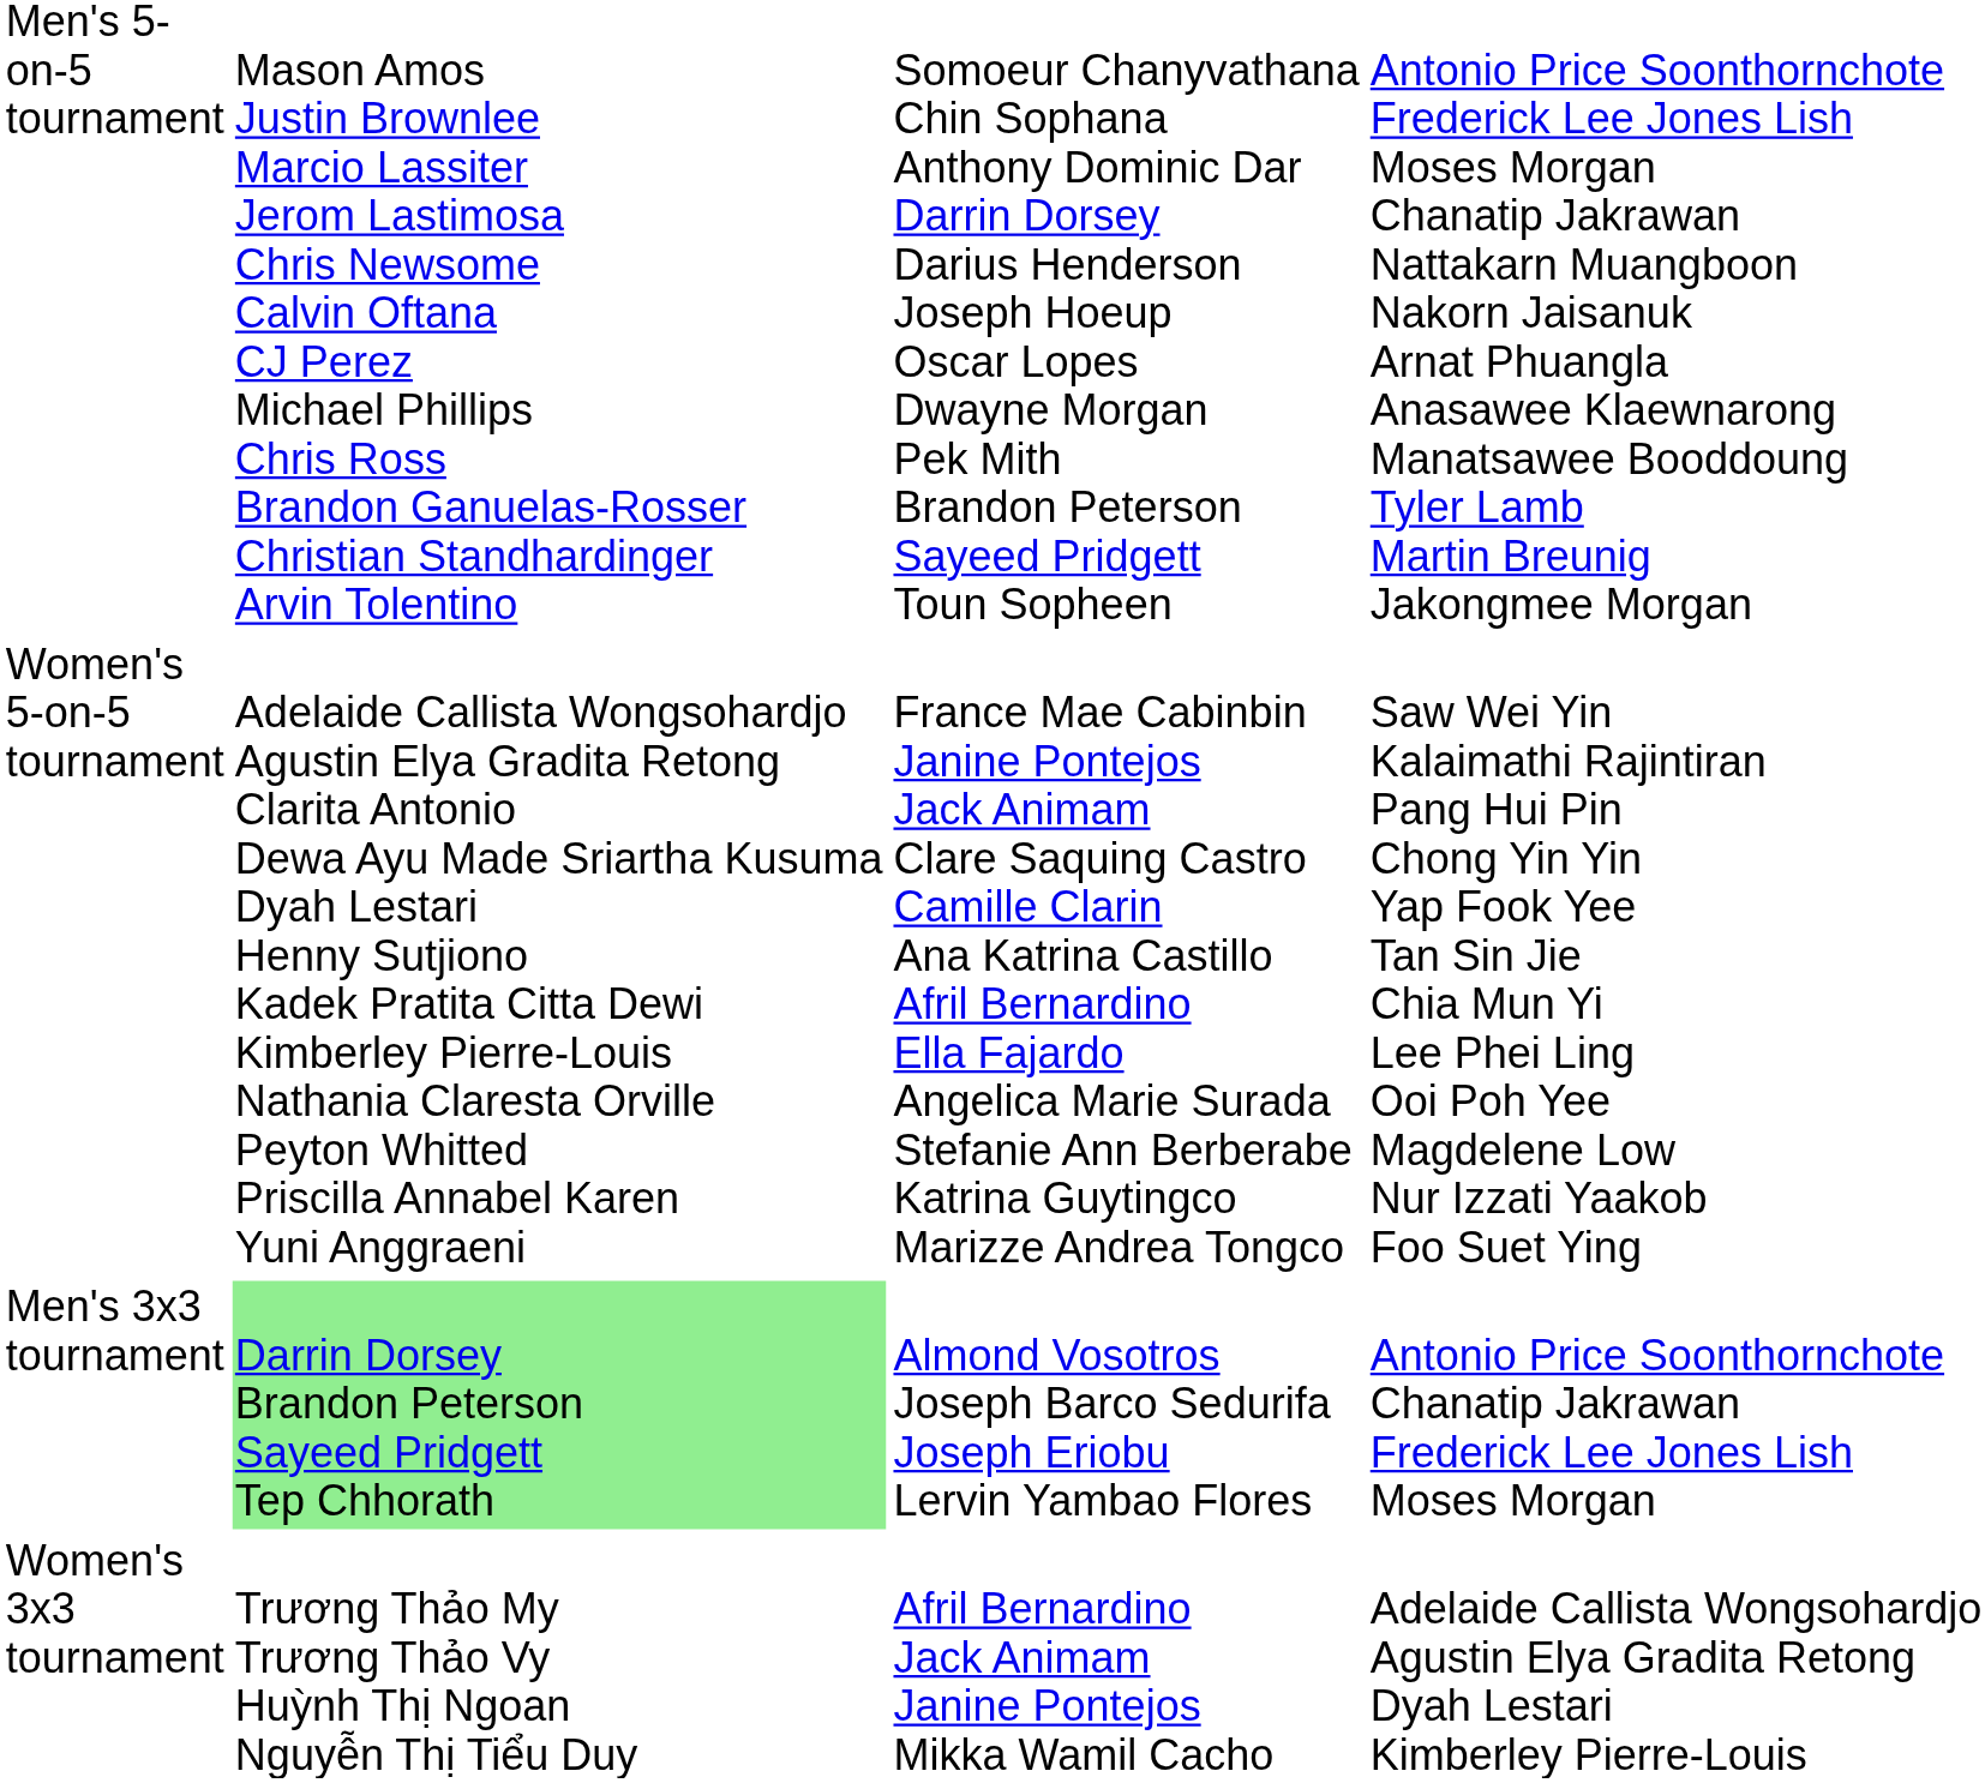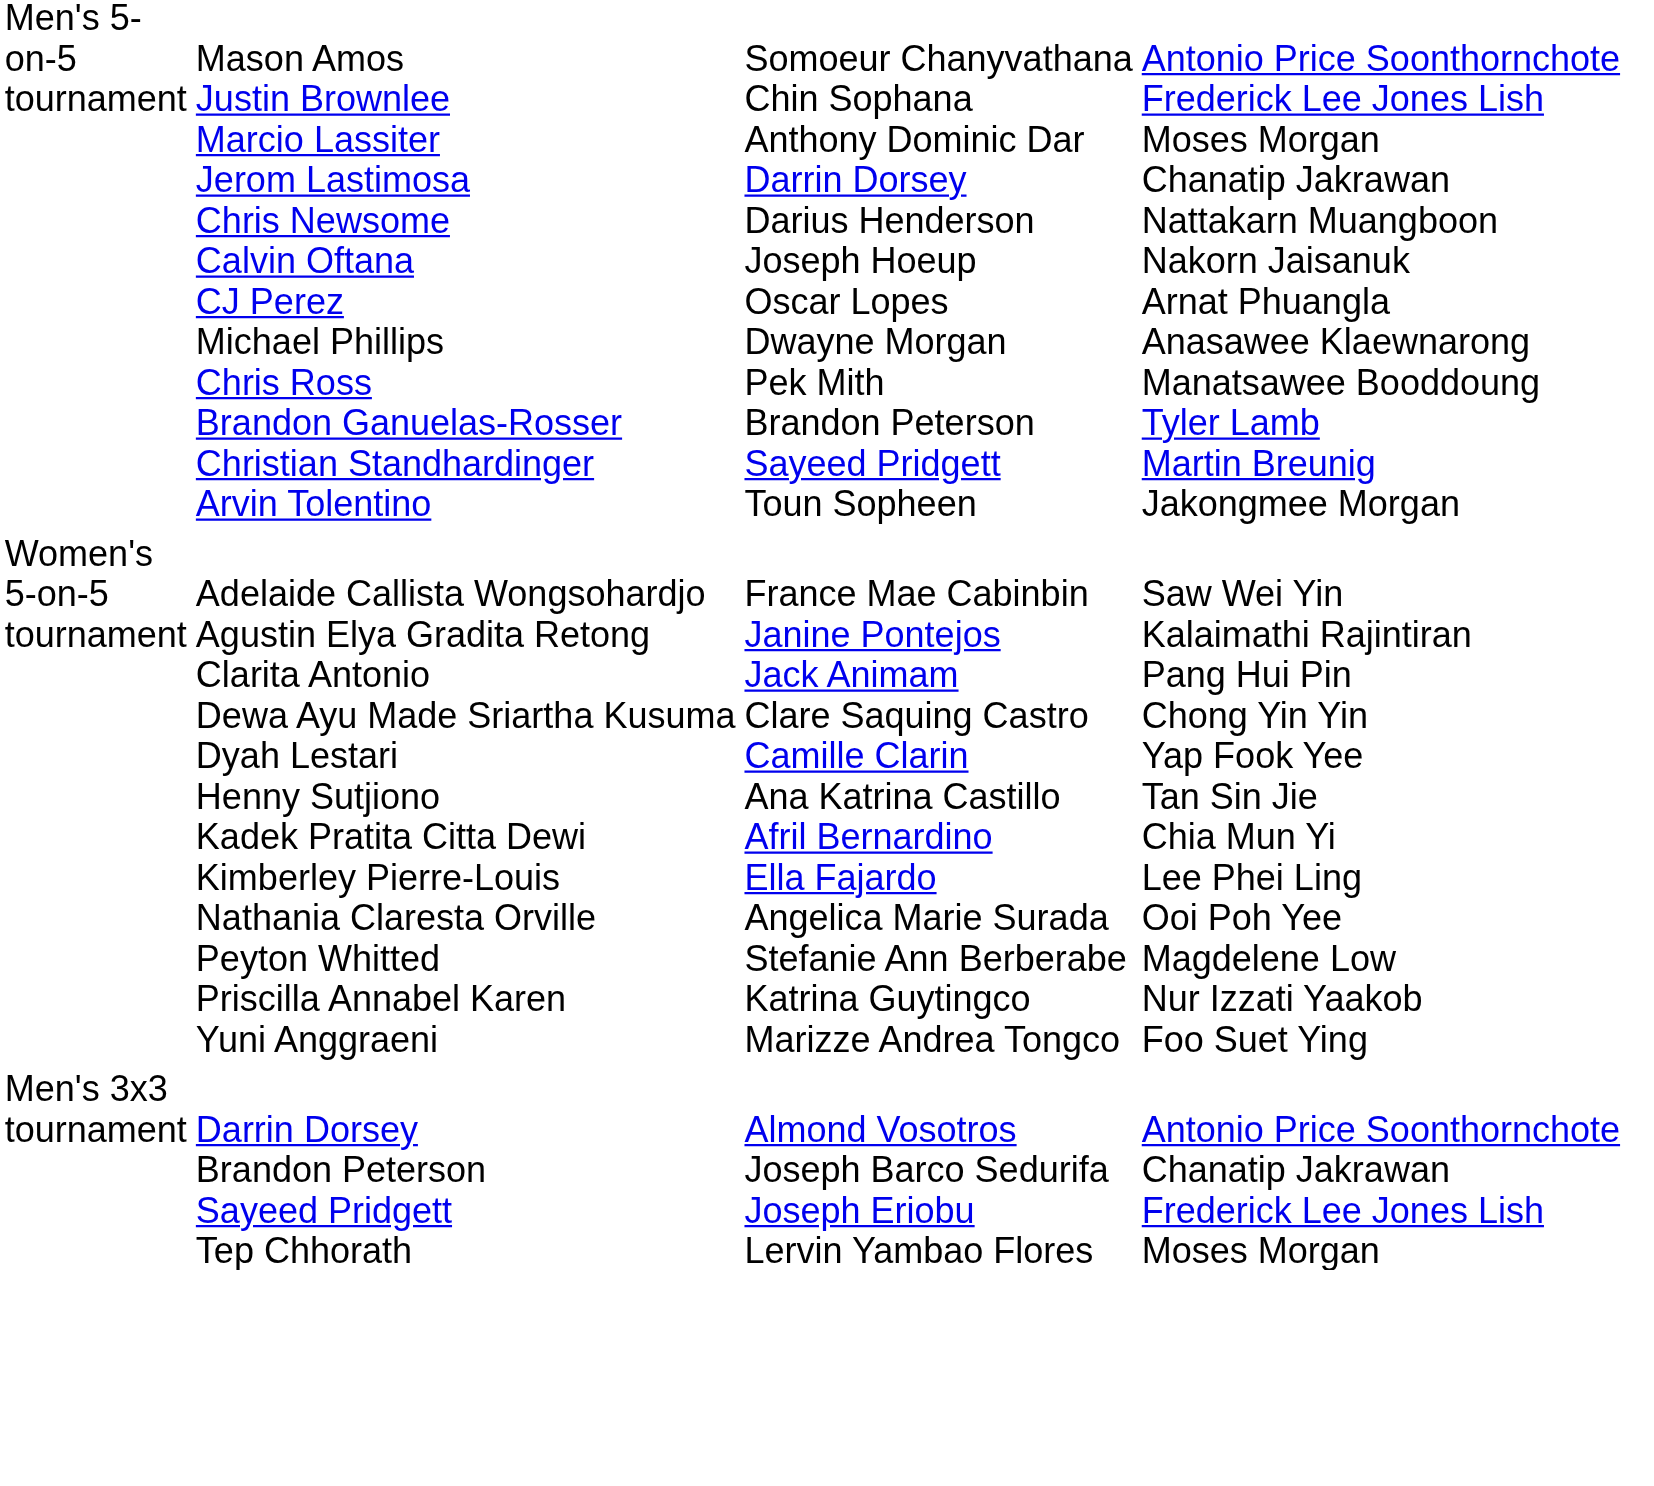Men's 3x3 tournament | column 2: lightgreen background -> no background
- row: Women's 3x3 tournament | Trương Thảo My Trương Thảo Vy Huỳnh Thị Ngoan Nguyễn Thị Tiểu Duy | Afril Bernardino Jack Animam Janine Pontejos Mikka Wamil Cacho | Adelaide Callista Wongsohardjo Agustin Elya Gradita Retong Dyah Lestari Kimberley Pierre-Louis
